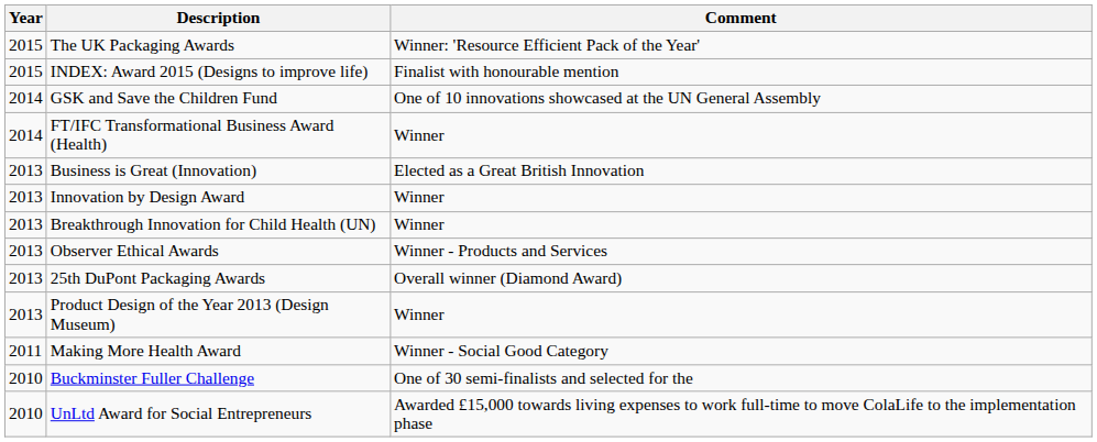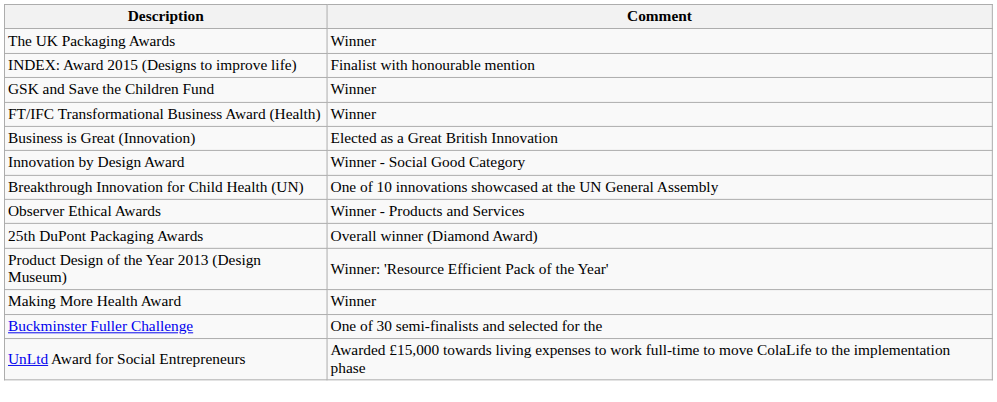- column: Year | 2015 | 2015 | 2014 | 2014 | 2013 | 2013 | 2013 | 2013 | 2013 | 2013 | 2011 | 2010 | 2010
The UK Packaging Awards | Comment: Winner: 'Resource Efficient Pack of the Year' -> Winner
GSK and Save the Children Fund | Comment: One of 10 innovations showcased at the UN General Assembly -> Winner
Innovation by Design Award | Comment: Winner -> Winner - Social Good Category
Breakthrough Innovation for Child Health (UN) | Comment: Winner -> One of 10 innovations showcased at the UN General Assembly
Product Design of the Year 2013 (Design Museum) | Comment: Winner -> Winner: 'Resource Efficient Pack of the Year'
Making More Health Award | Comment: Winner - Social Good Category -> Winner
